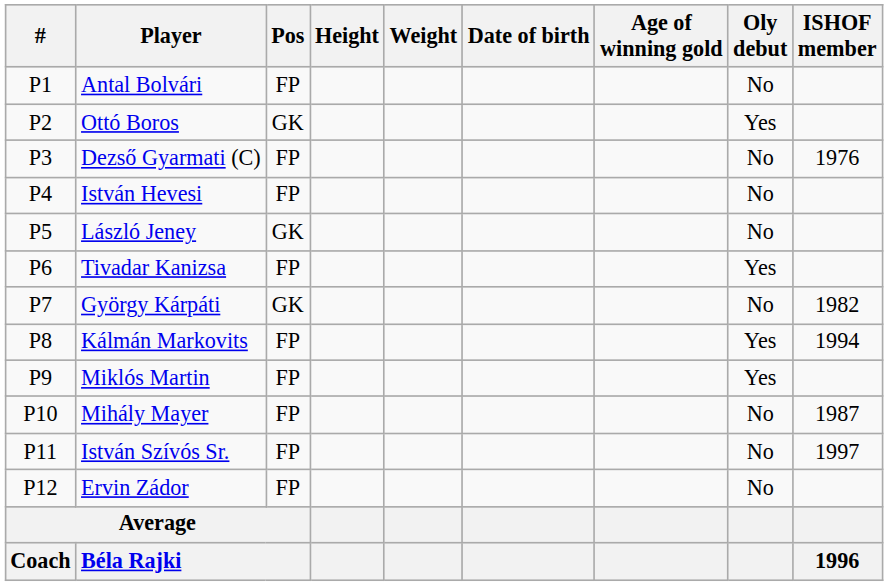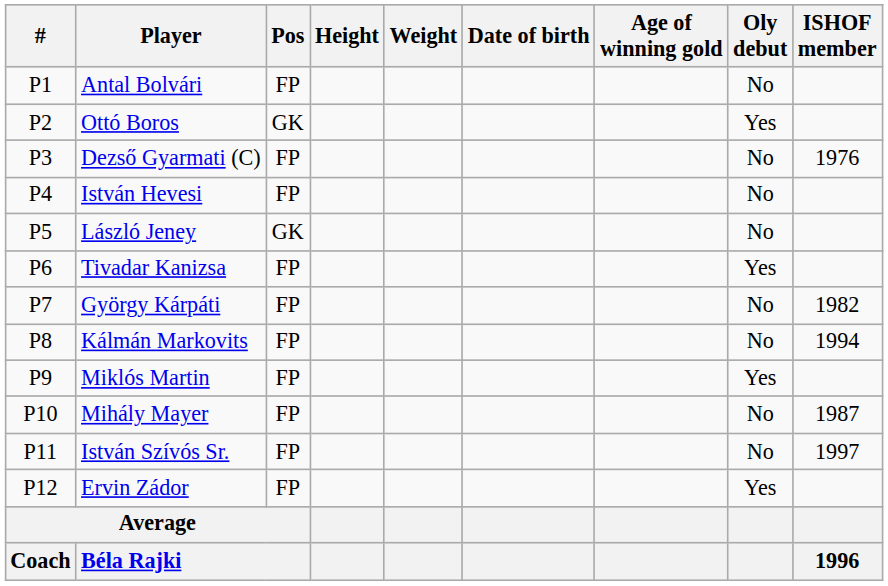György Kárpáti | Pos: GK -> FP
Kálmán Markovits | Oly debut: Yes -> No
Ervin Zádor | Oly debut: No -> Yes
